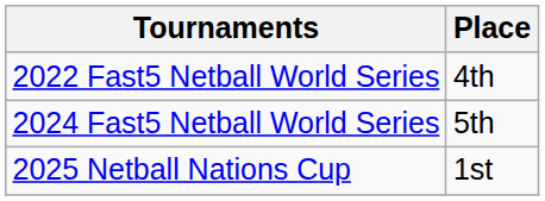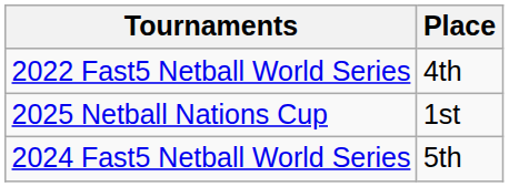rows swapped: 2024 Fast5 Netball World Series <-> 2025 Netball Nations Cup
